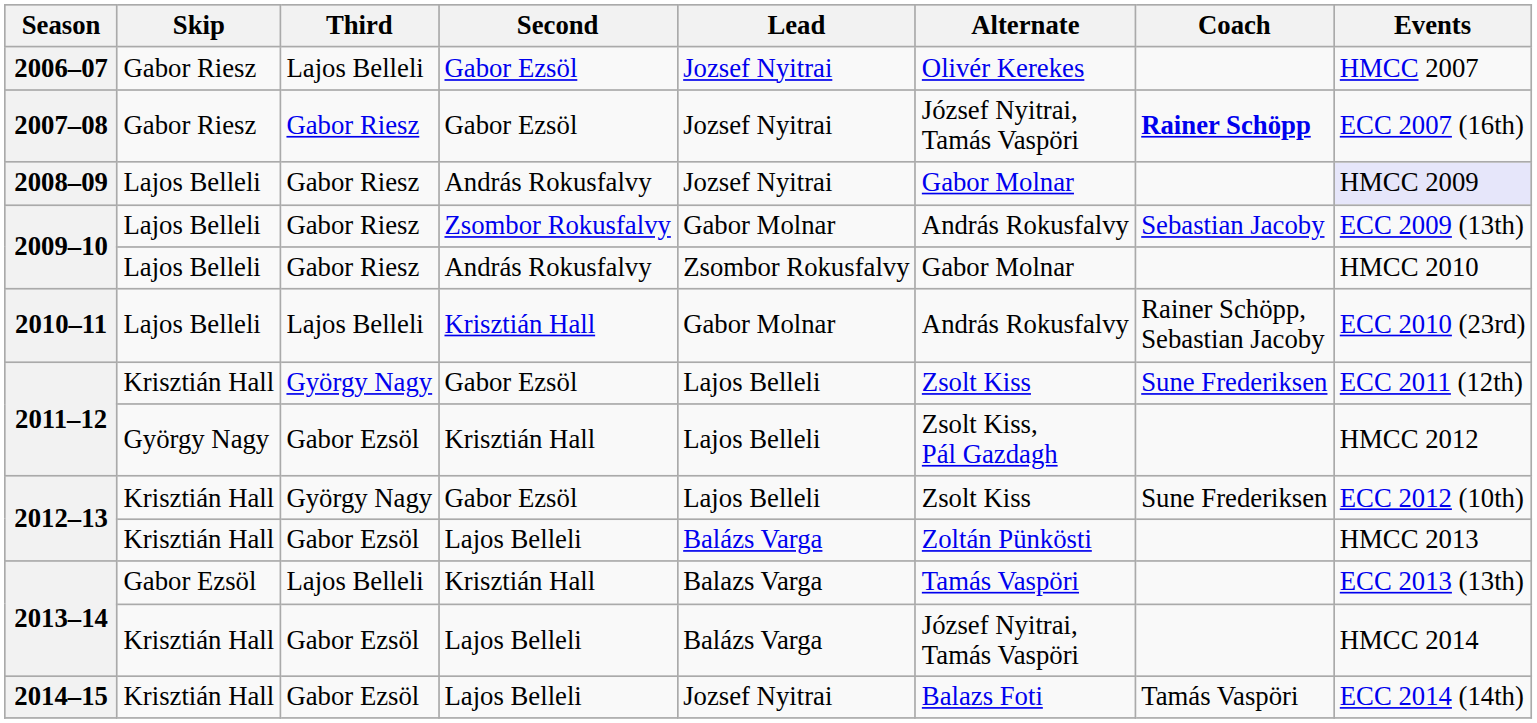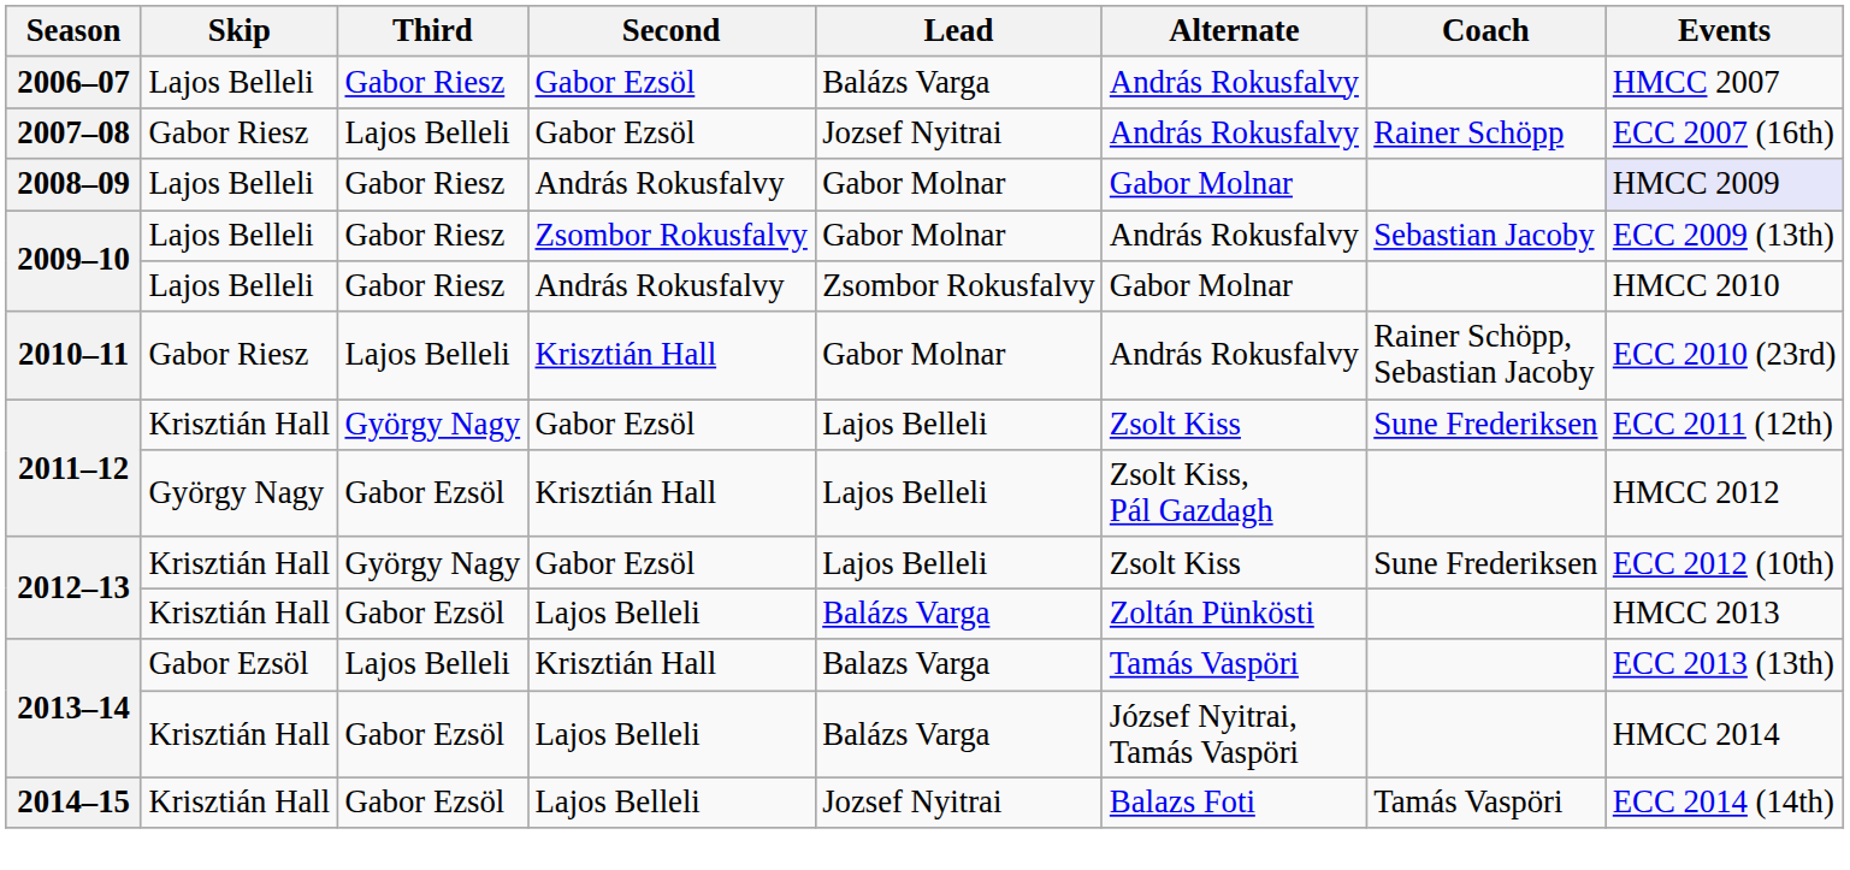2006–07 | Skip: Gabor Riesz -> Lajos Belleli
2006–07 | Third: Lajos Belleli -> Gabor Riesz
2006–07 | Lead: Jozsef Nyitrai -> Balázs Varga
2006–07 | Alternate: Olivér Kerekes -> András Rokusfalvy
2007–08 | Third: Gabor Riesz -> Lajos Belleli
2007–08 | Alternate: József Nyitrai, Tamás Vaspöri -> András Rokusfalvy
2007–08 | Coach: bold -> normal
2008–09 | Lead: Jozsef Nyitrai -> Gabor Molnar
2010–11 | Skip: Lajos Belleli -> Gabor Riesz
